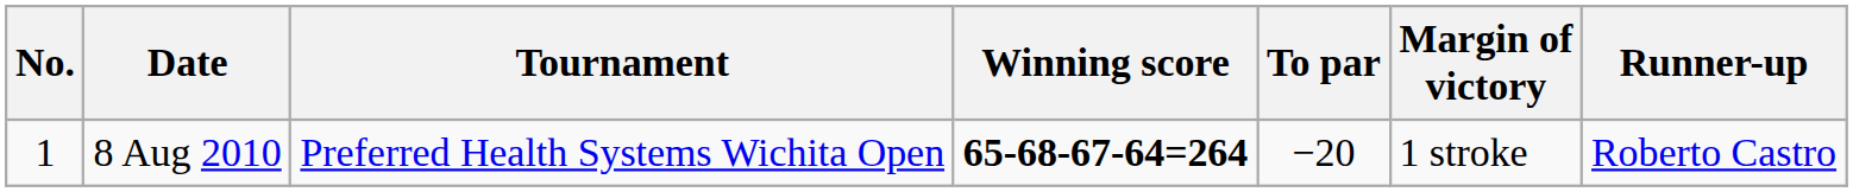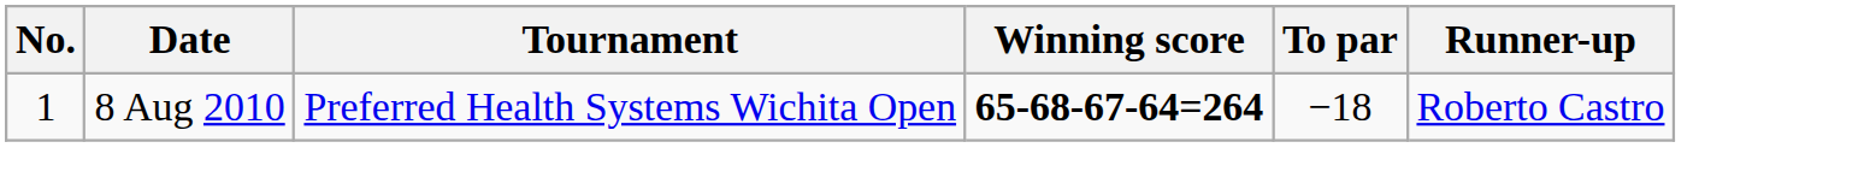- column: Margin of victory | 1 stroke
8 Aug 2010 | To par: −20 -> −18
